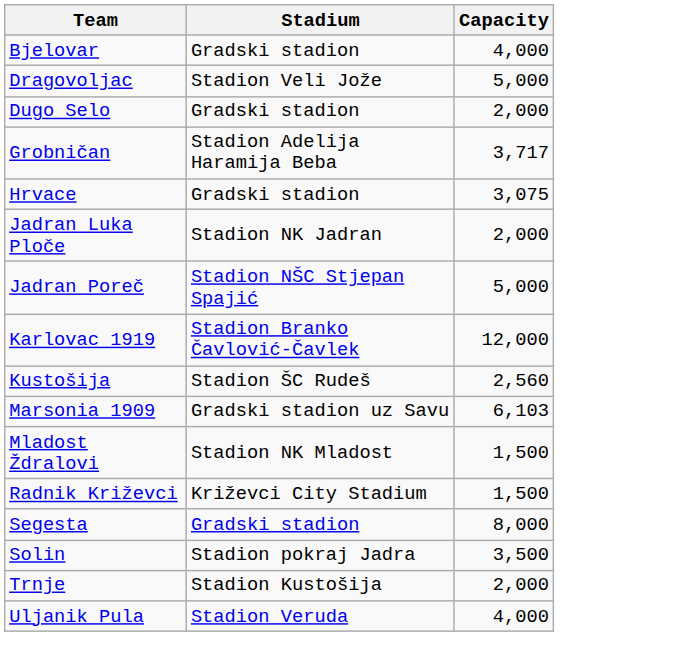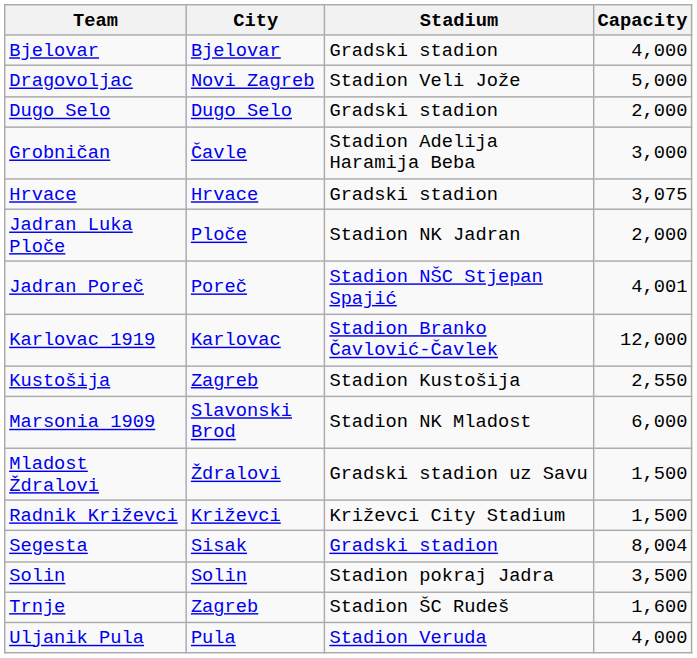+ column: City | Bjelovar | Novi Zagreb | Dugo Selo | Čavle | Hrvace | Ploče | Poreč | Karlovac | Zagreb | Slavonski Brod | Ždralovi | Križevci | Sisak | Solin | Zagreb | Pula
Grobničan | Capacity: 3,717 -> 3,000
Jadran Poreč | Capacity: 5,000 -> 4,001
Kustošija | Stadium: Stadion ŠC Rudeš -> Stadion Kustošija
Kustošija | Capacity: 2,560 -> 2,550
Marsonia 1909 | Stadium: Gradski stadion uz Savu -> Stadion NK Mladost
Marsonia 1909 | Capacity: 6,103 -> 6,000
Mladost Ždralovi | Stadium: Stadion NK Mladost -> Gradski stadion uz Savu
Segesta | Capacity: 8,000 -> 8,004
Trnje | Stadium: Stadion Kustošija -> Stadion ŠC Rudeš
Trnje | Capacity: 2,000 -> 1,600
